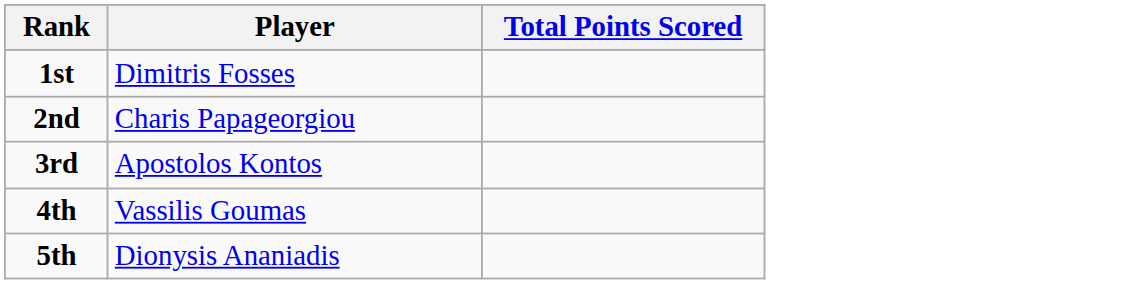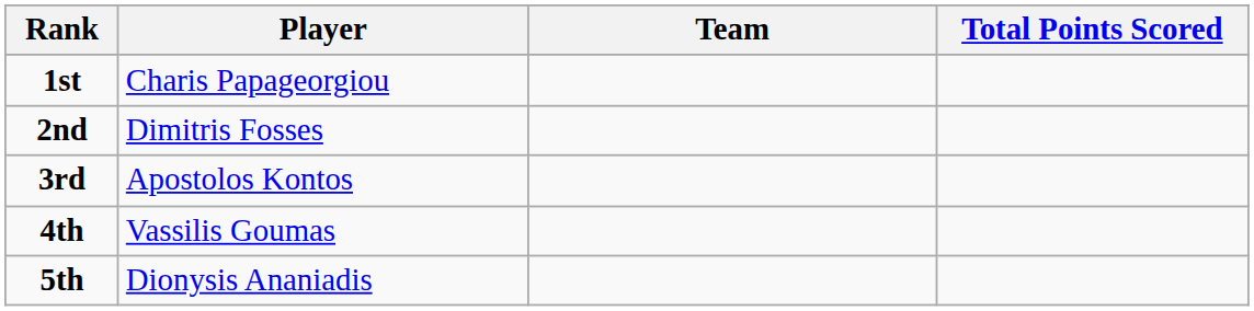+ column: Team
1st | Player: Dimitris Fosses -> Charis Papageorgiou
2nd | Player: Charis Papageorgiou -> Dimitris Fosses
